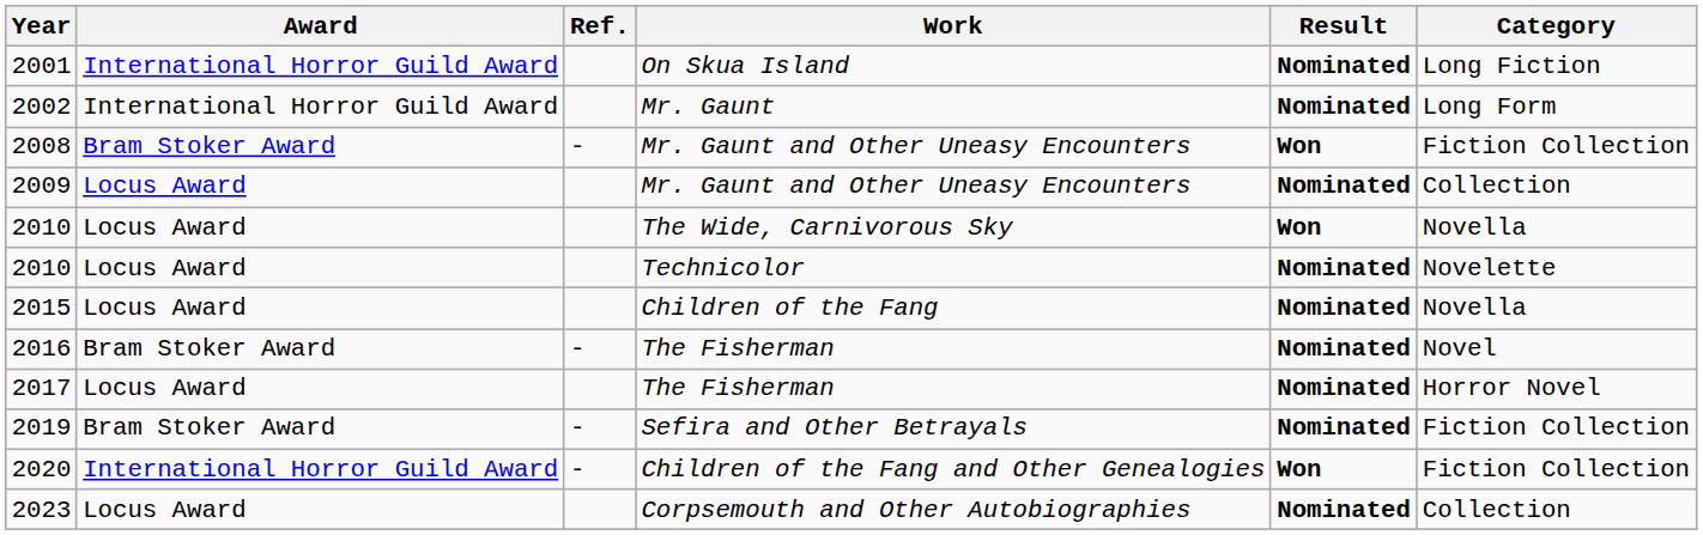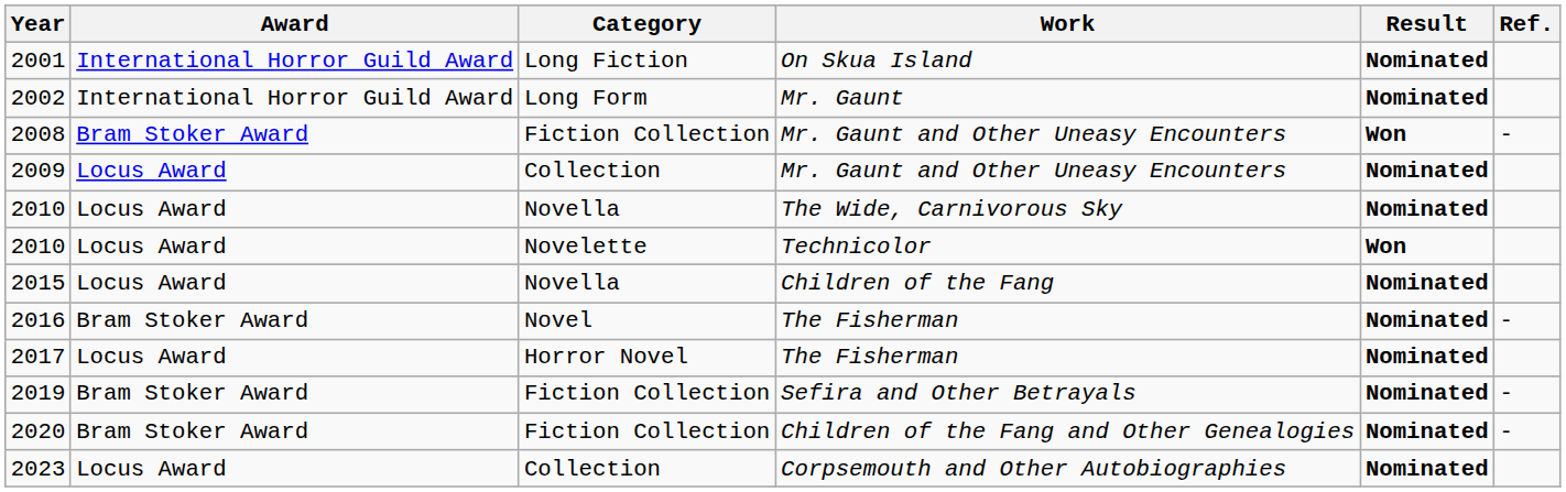columns swapped: Category <-> Ref.
2010 / The Wide, Carnivorous Sky | Result: Won -> Nominated
2010 / Technicolor | Result: Nominated -> Won
2020 | Award: International Horror Guild Award -> Bram Stoker Award
2020 | Result: Won -> Nominated
